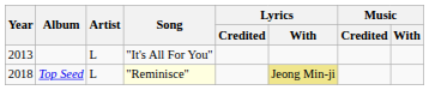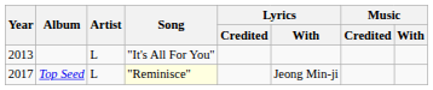Top Seed | Year: 2018 -> 2017
Top Seed | Lyrics / With: khaki background -> no background
